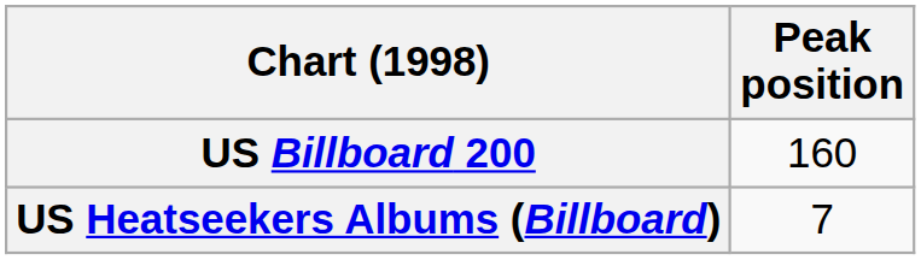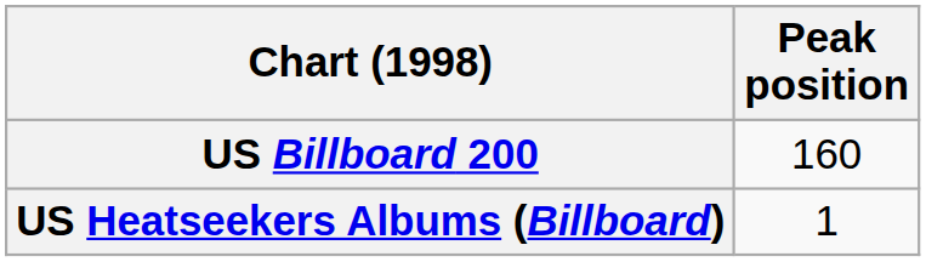US Heatseekers Albums (Billboard) | Peak position: 7 -> 1
